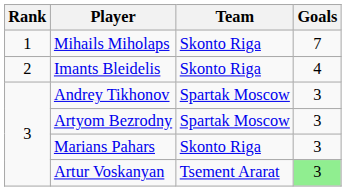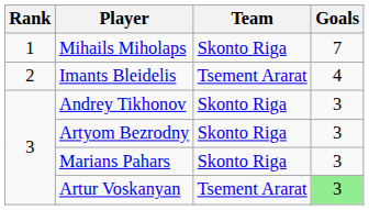Imants Bleidelis | Team: Skonto Riga -> Tsement Ararat
Andrey Tikhonov | Team: Spartak Moscow -> Skonto Riga
Artyom Bezrodny | Team: Spartak Moscow -> Skonto Riga
